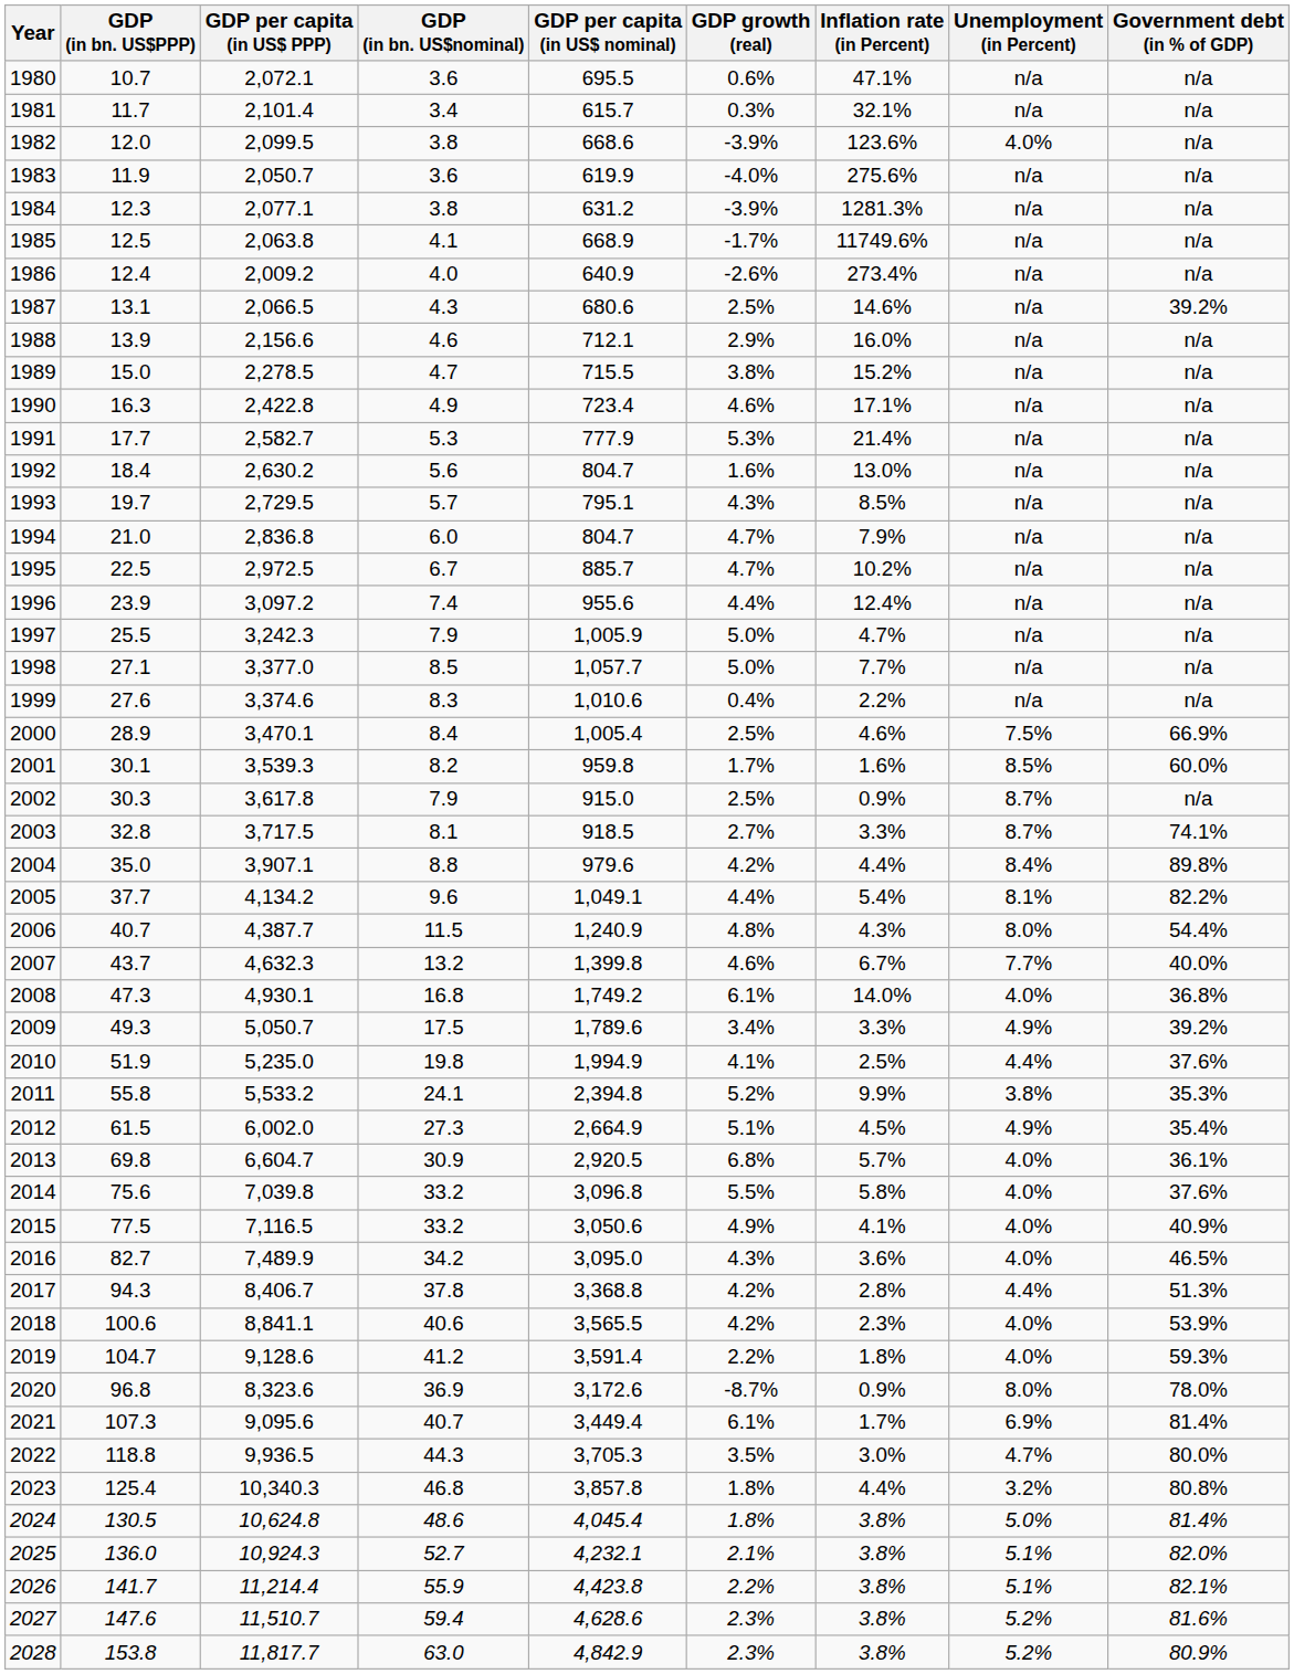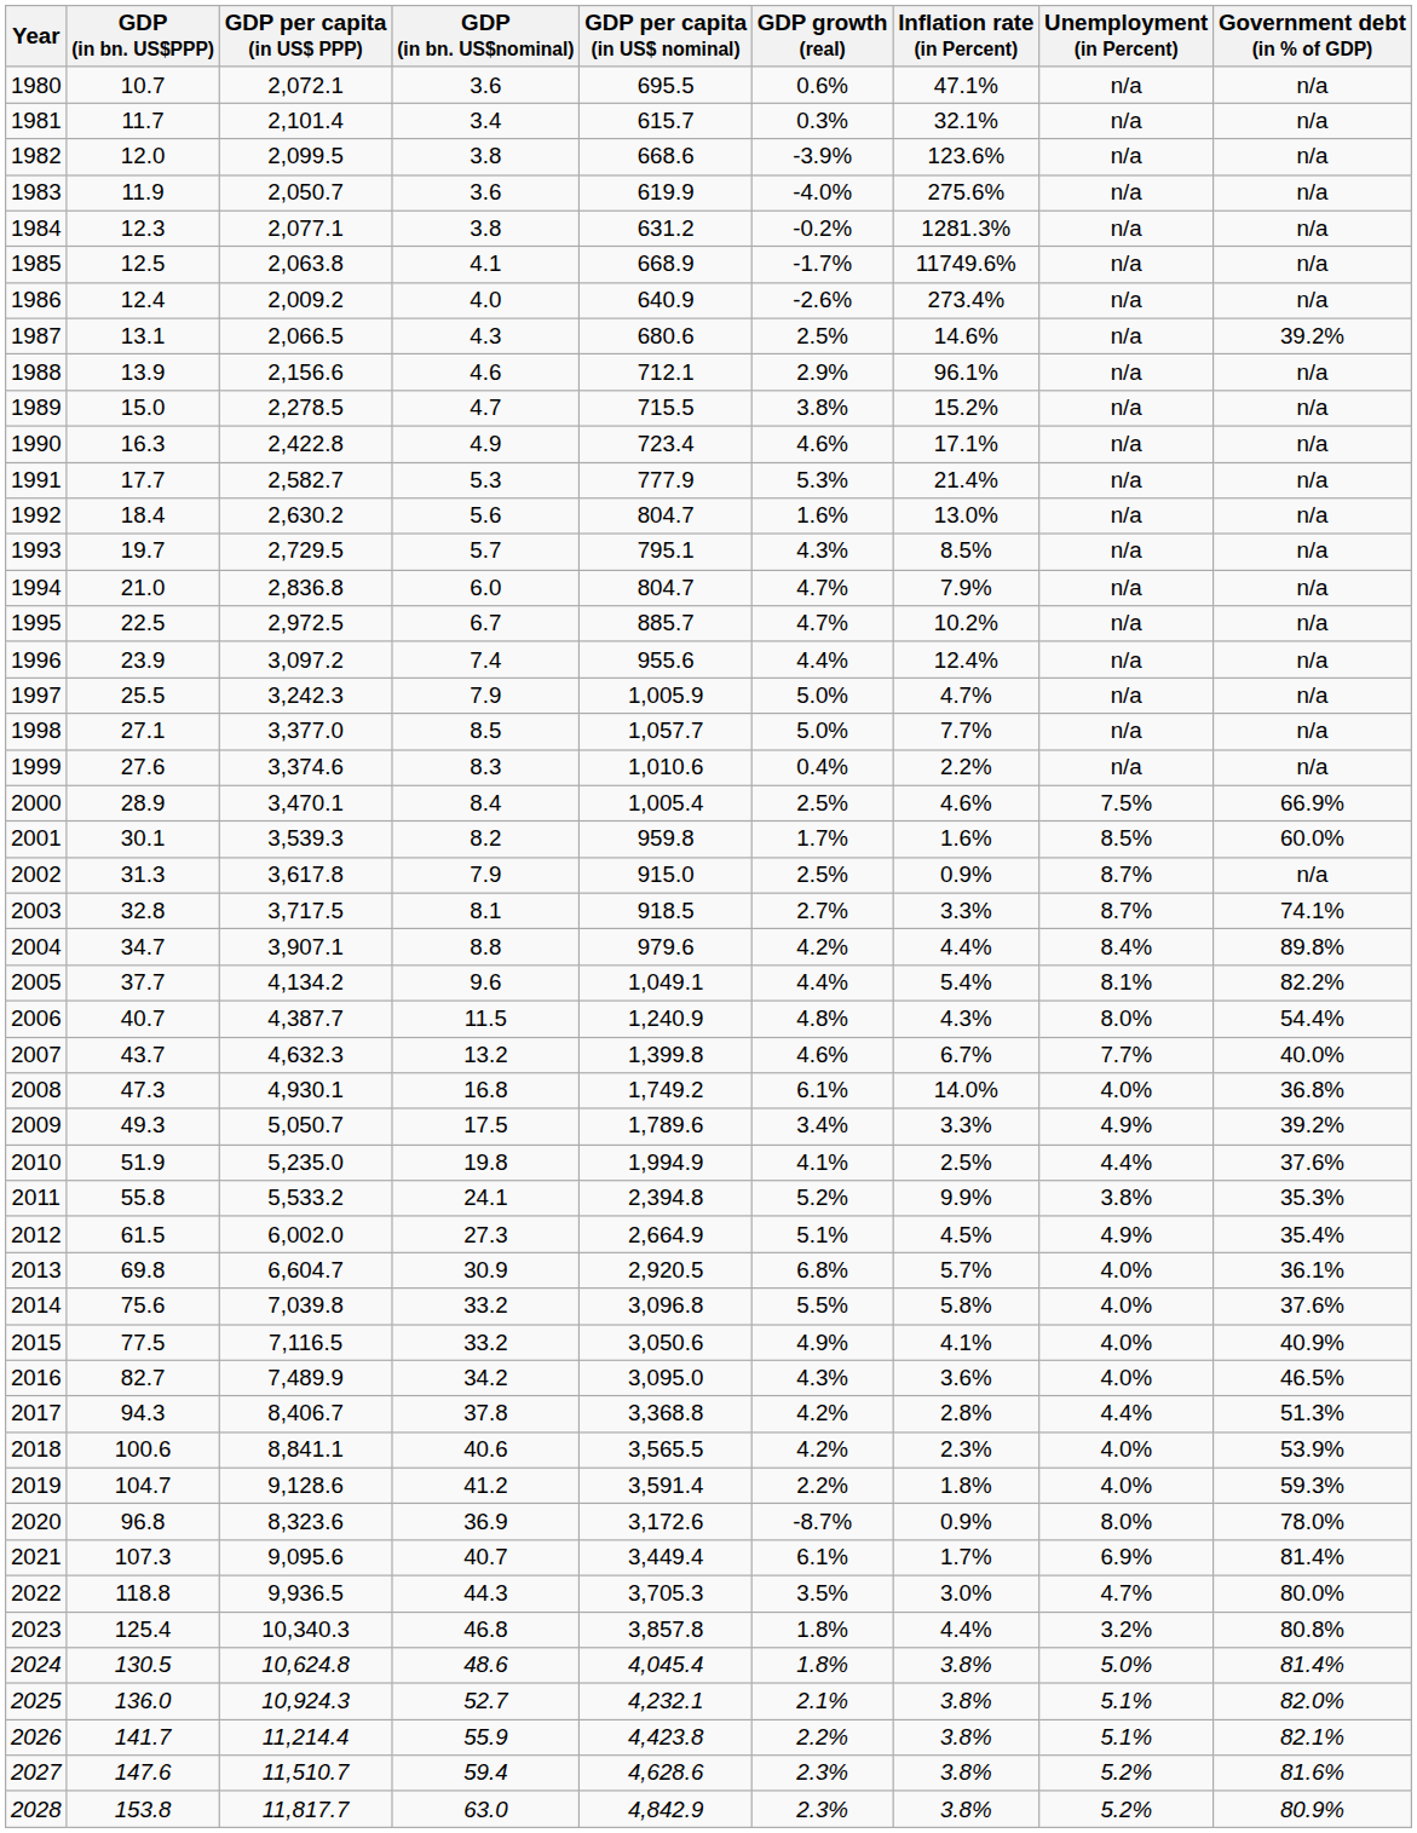1982 | Unemployment (in Percent): 4.0% -> n/a
1984 | GDP growth (real): -3.9% -> -0.2%
1988 | Inflation rate (in Percent): 16.0% -> 96.1%
2002 | GDP (in bn. US$PPP): 30.3 -> 31.3
2004 | GDP (in bn. US$PPP): 35.0 -> 34.7
